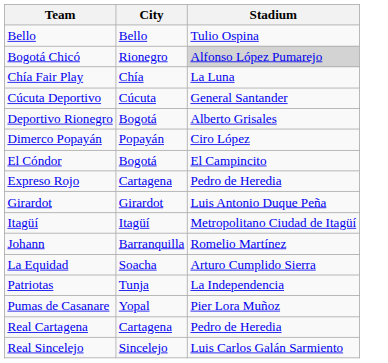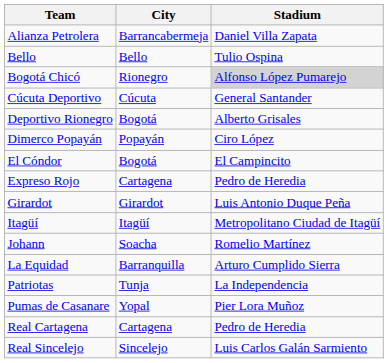+ row: Alianza Petrolera | Barrancabermeja | Daniel Villa Zapata
- row: Chía Fair Play | Chía | La Luna
Johann | City: Barranquilla -> Soacha
La Equidad | City: Soacha -> Barranquilla
